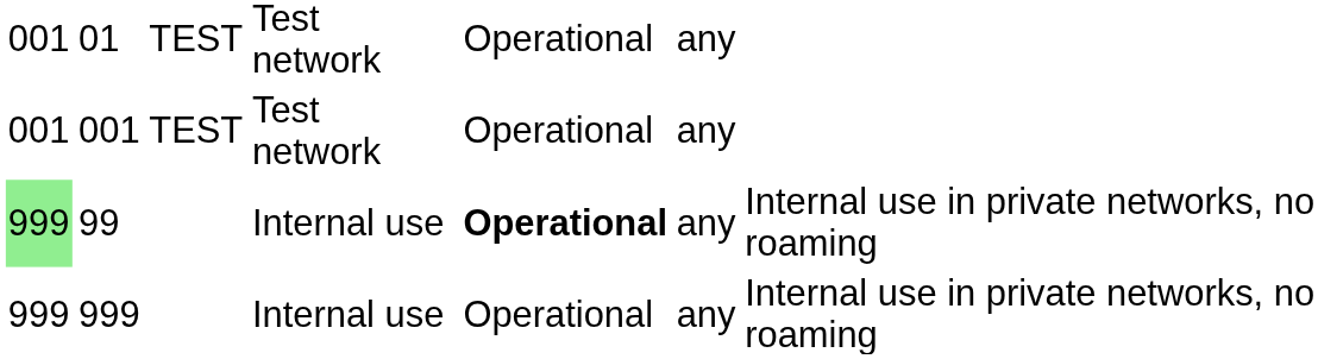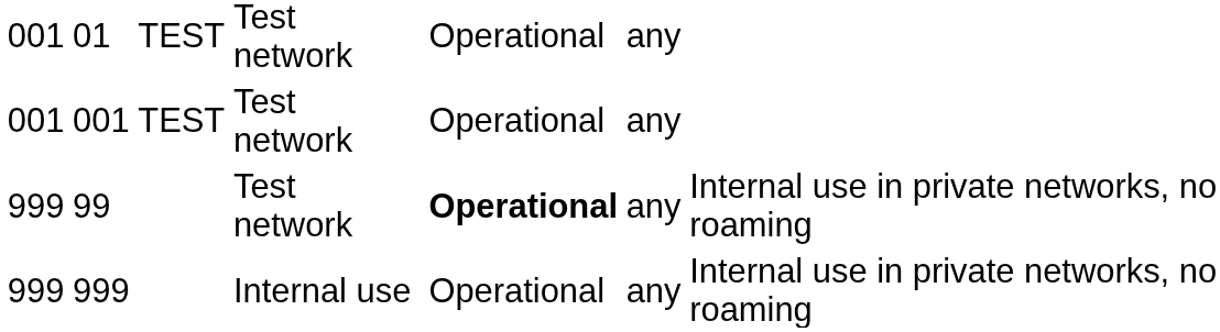99 | column 1: lightgreen background -> no background
99 | column 4: Internal use -> Test network
